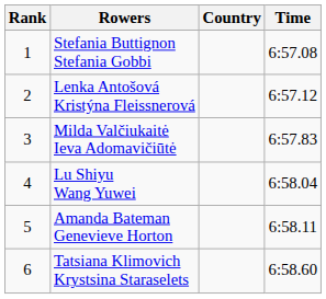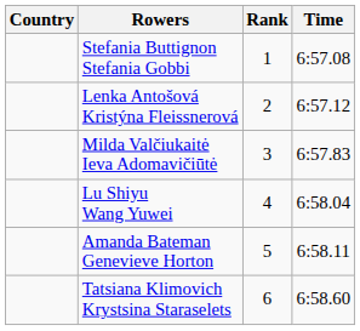columns swapped: Rank <-> Country
